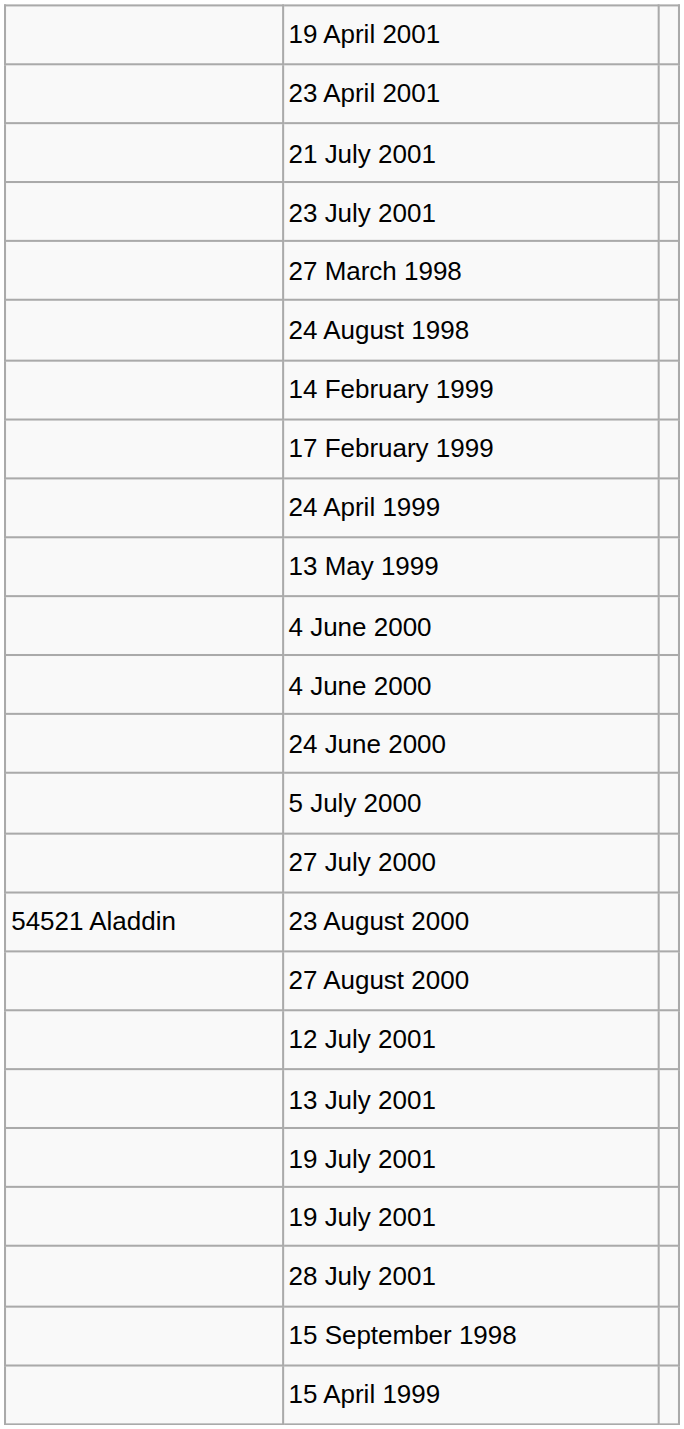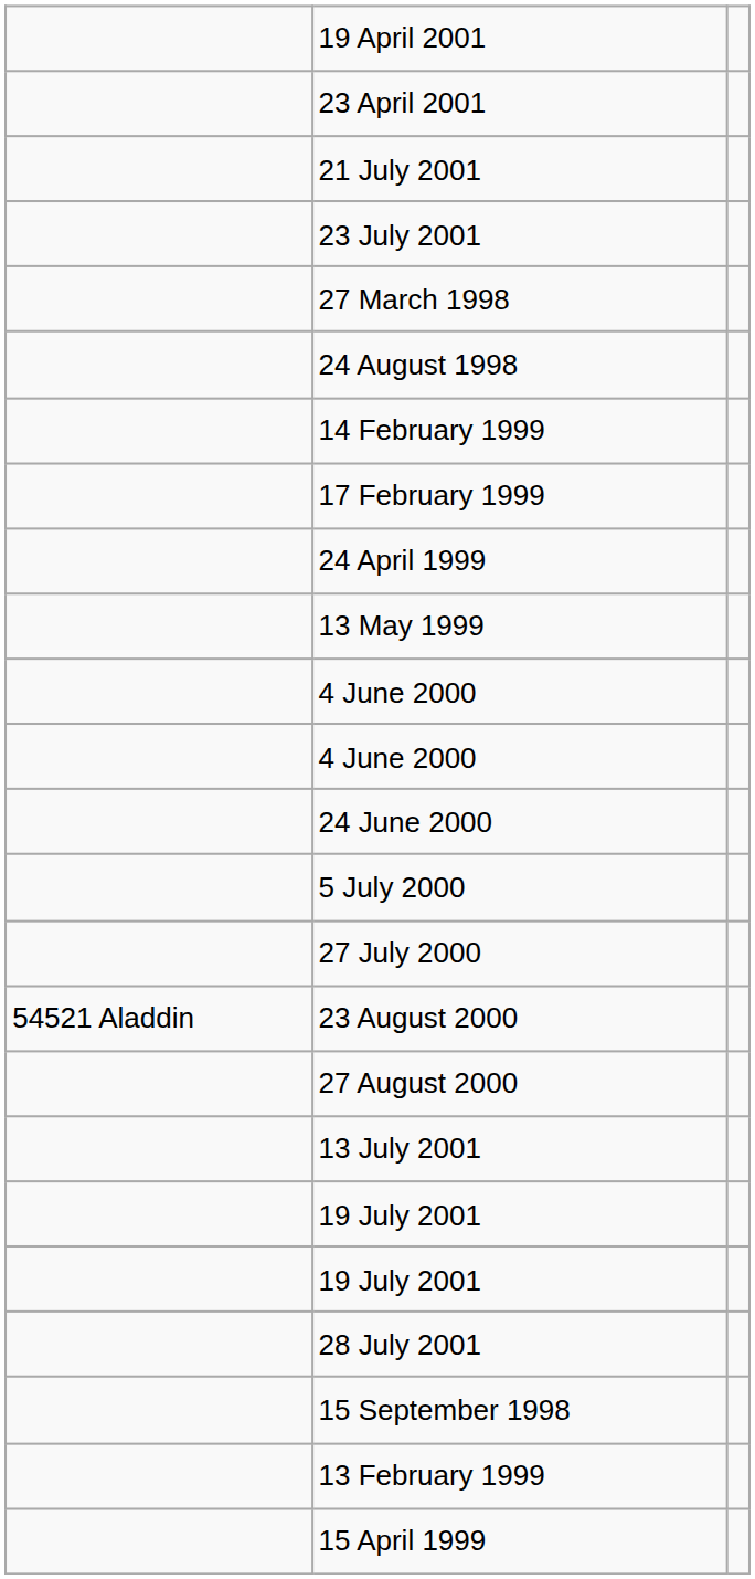- row: 12 July 2001
+ row: 13 February 1999
